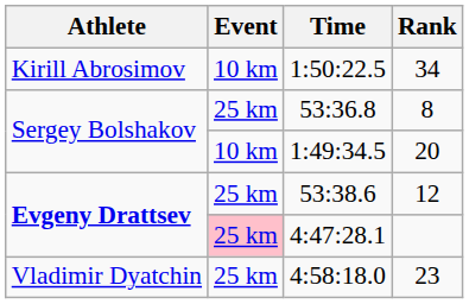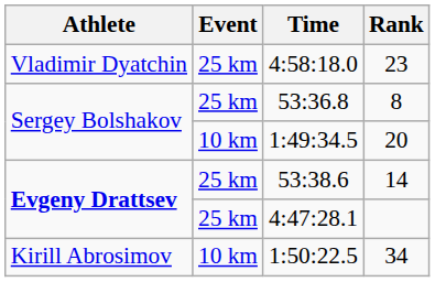rows swapped: 1:50:22.5 <-> 4:58:18.0
53:38.6 | Rank: 12 -> 14
4:47:28.1 | Event: pink background -> no background
